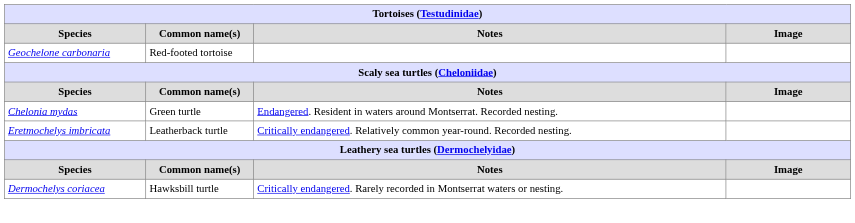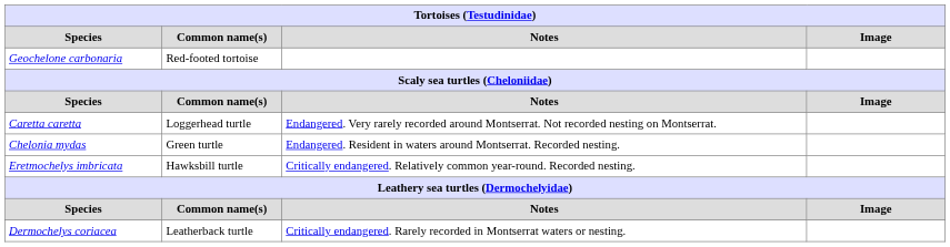+ row: Caretta caretta | Loggerhead turtle | Endangered. Very rarely recorded around Montserrat. Not recorded nesting on Montserrat.
Eretmochelys imbricata | Common name(s): Leatherback turtle -> Hawksbill turtle
Dermochelys coriacea | Common name(s): Hawksbill turtle -> Leatherback turtle
